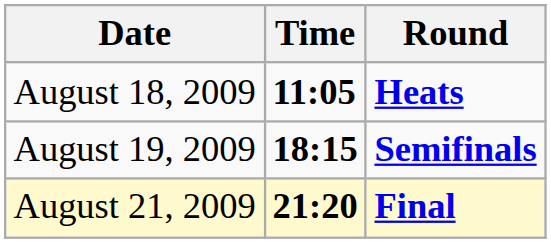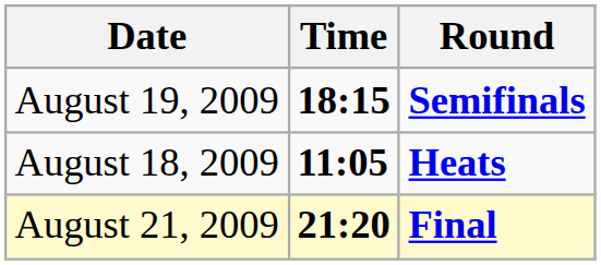rows swapped: August 18, 2009 <-> August 19, 2009
